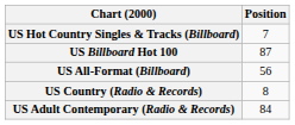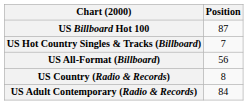rows swapped: US Billboard Hot 100 <-> US Hot Country Singles & Tracks (Billboard)
